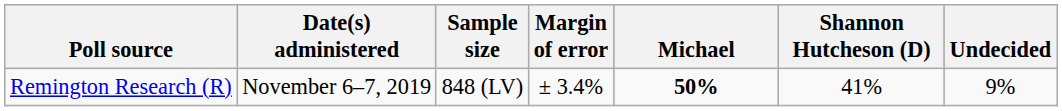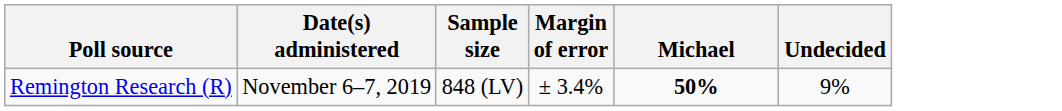- column: Shannon Hutcheson (D) | 41%
